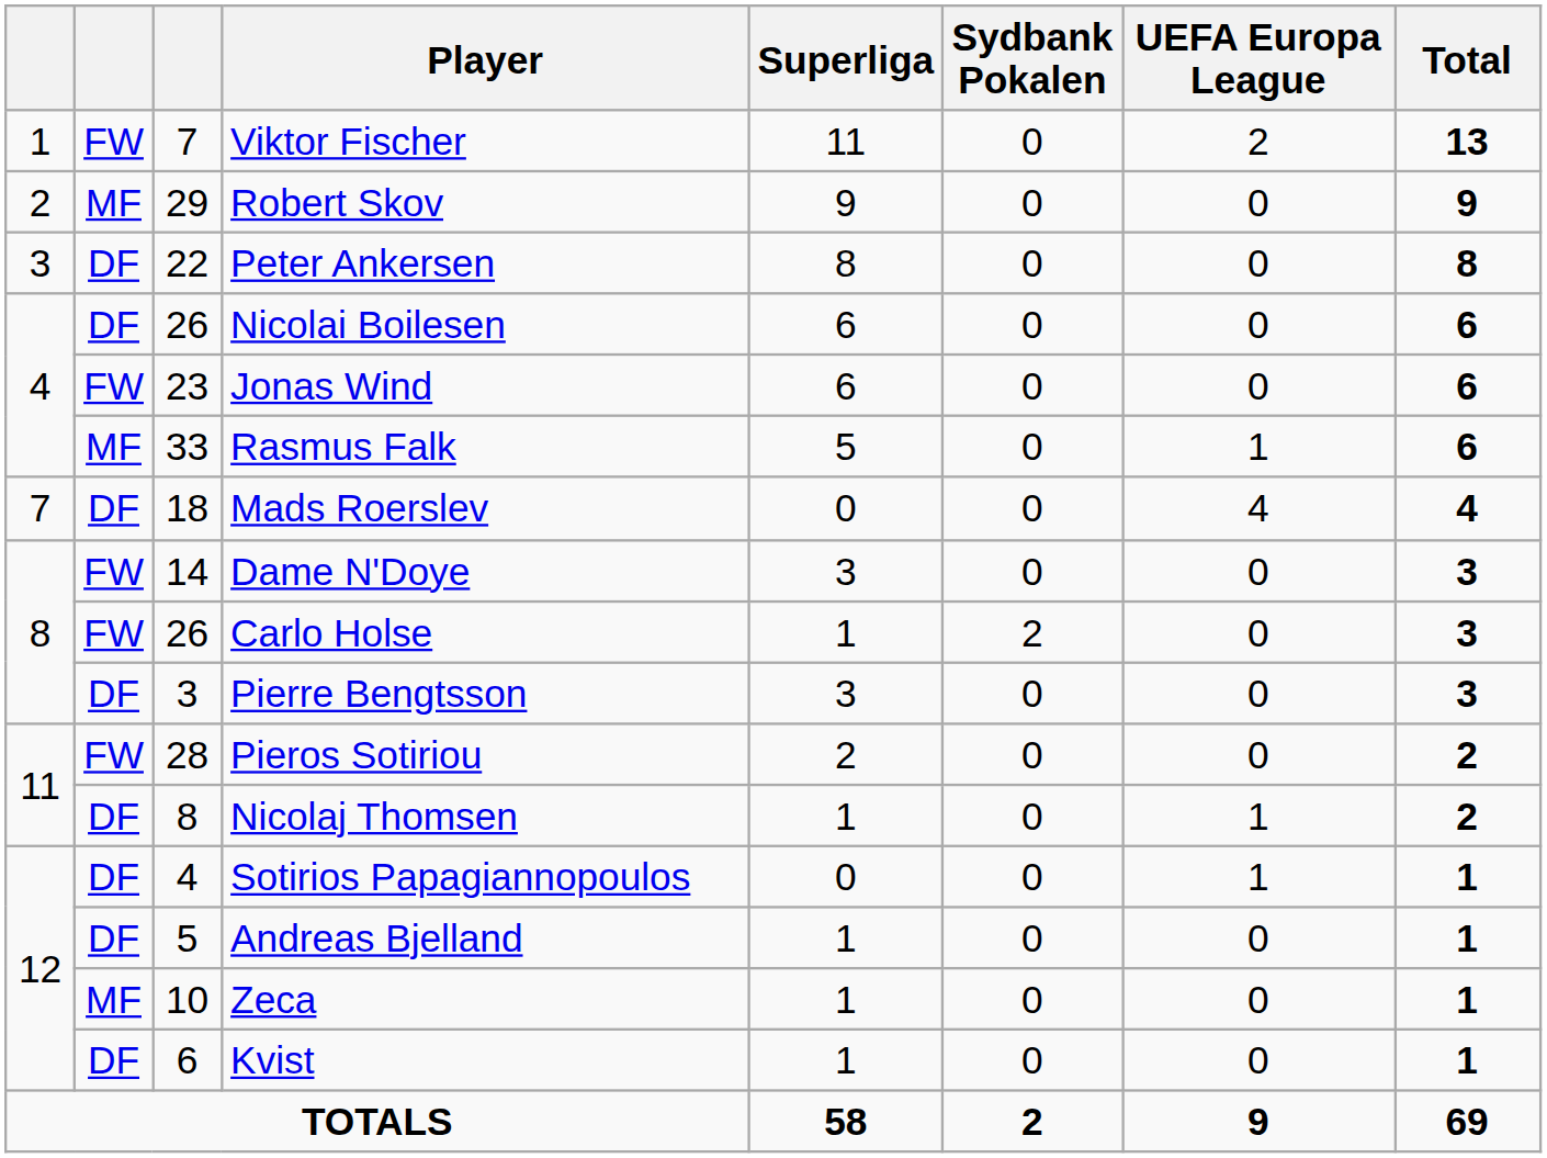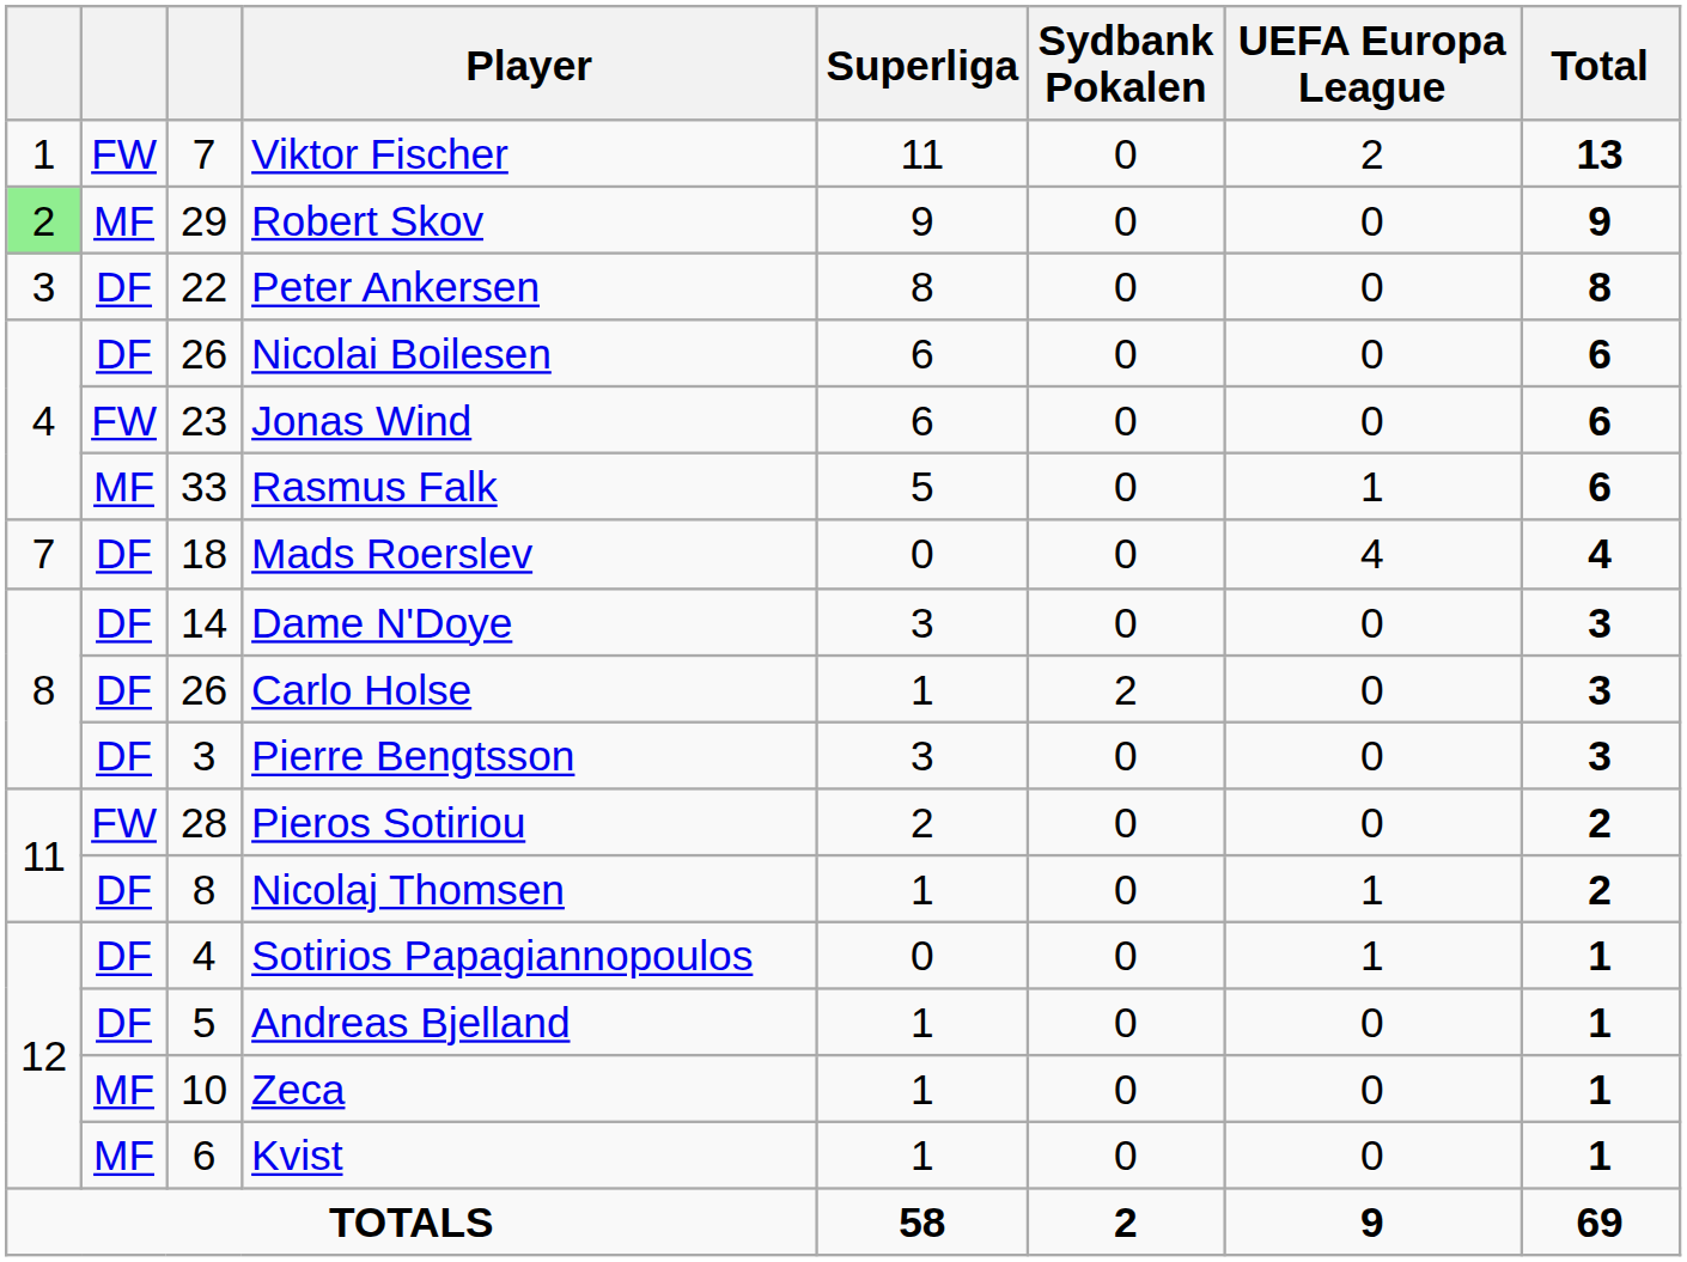Robert Skov | column 1: no background -> lightgreen background
Dame N'Doye | column 2: FW -> DF
Carlo Holse | column 2: FW -> DF
Kvist | column 2: DF -> MF
